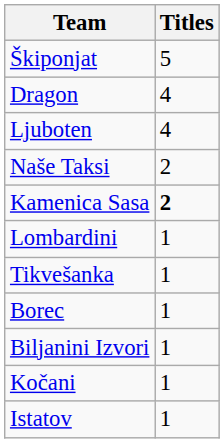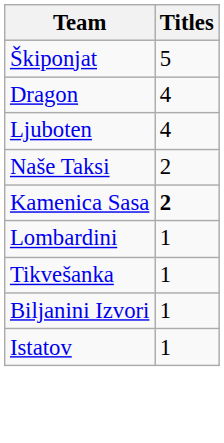- row: Borec | 1
- row: Kočani | 1
